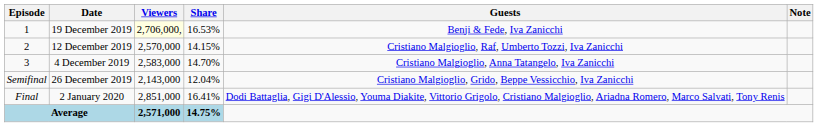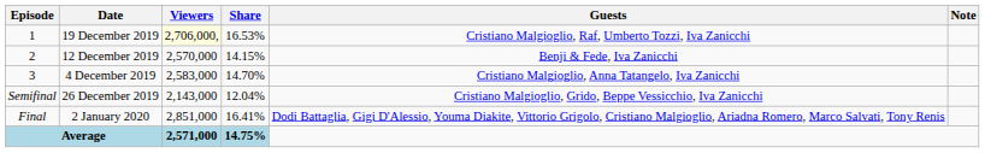1 | Guests: Benji & Fede, Iva Zanicchi -> Cristiano Malgioglio, Raf, Umberto Tozzi, Iva Zanicchi
2 | Guests: Cristiano Malgioglio, Raf, Umberto Tozzi, Iva Zanicchi -> Benji & Fede, Iva Zanicchi
